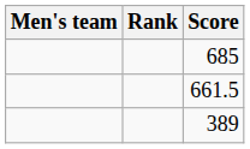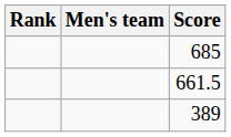columns swapped: Rank <-> Men's team
